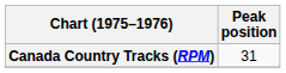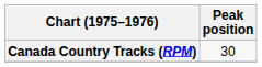Canada Country Tracks (RPM) | Peak position: 31 -> 30
